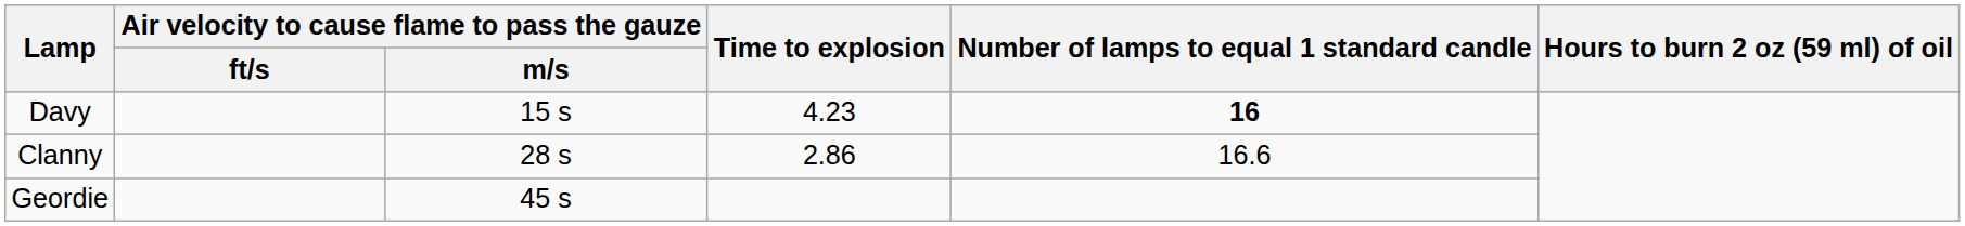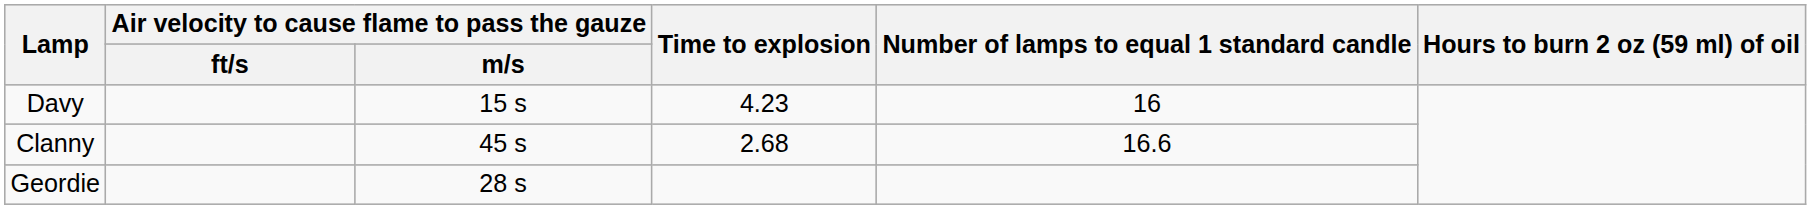Davy | Number of lamps to equal 1 standard candle: bold -> normal
Clanny | Air velocity to cause flame to pass the gauze / m/s: 28 s -> 45 s
Clanny | Time to explosion: 2.86 -> 2.68
Geordie | Air velocity to cause flame to pass the gauze / m/s: 45 s -> 28 s
